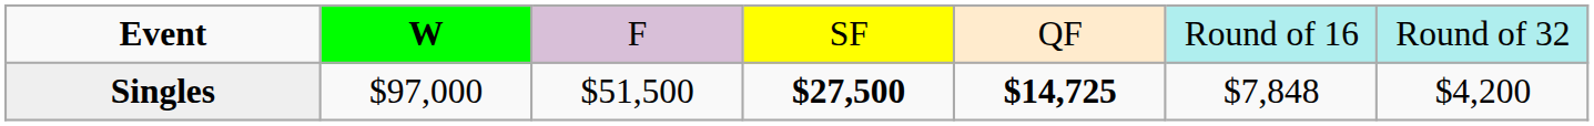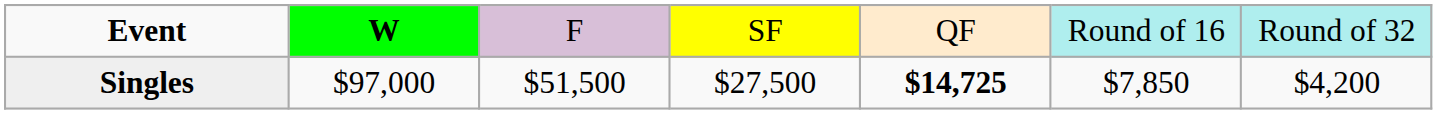Singles | column 4: bold -> normal
Singles | column 6: $7,848 -> $7,850
